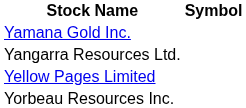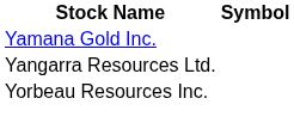- row: Yellow Pages Limited
